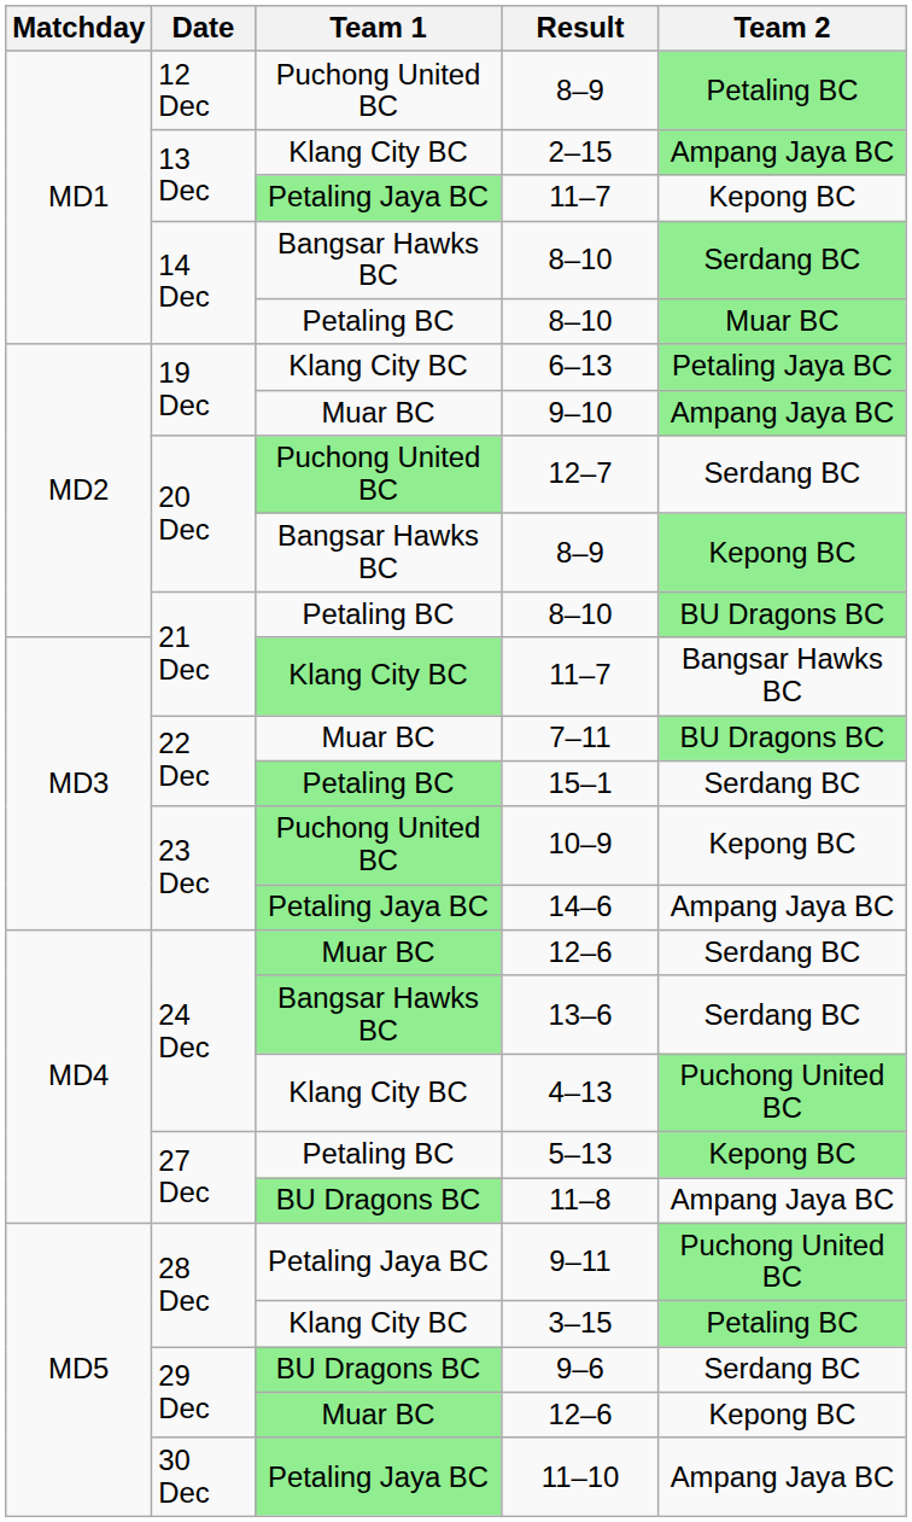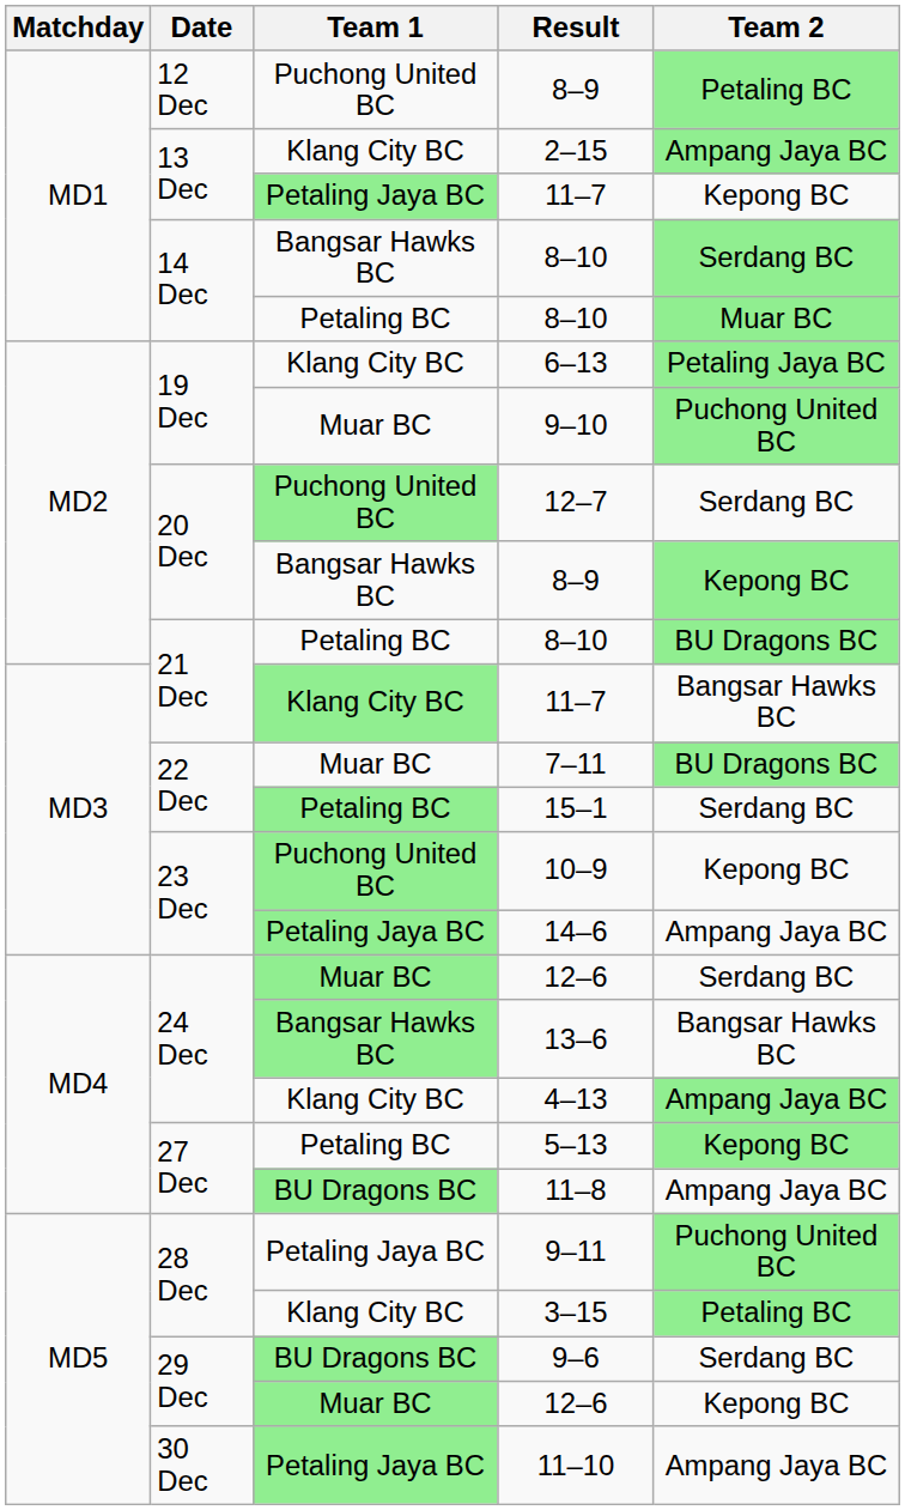9–10 | Team 2: Ampang Jaya BC -> Puchong United BC
13–6 | Team 2: Serdang BC -> Bangsar Hawks BC
4–13 | Team 2: Puchong United BC -> Ampang Jaya BC
